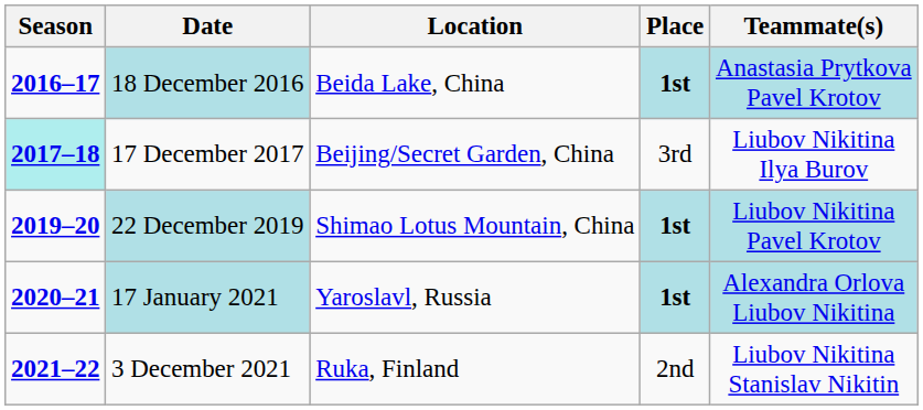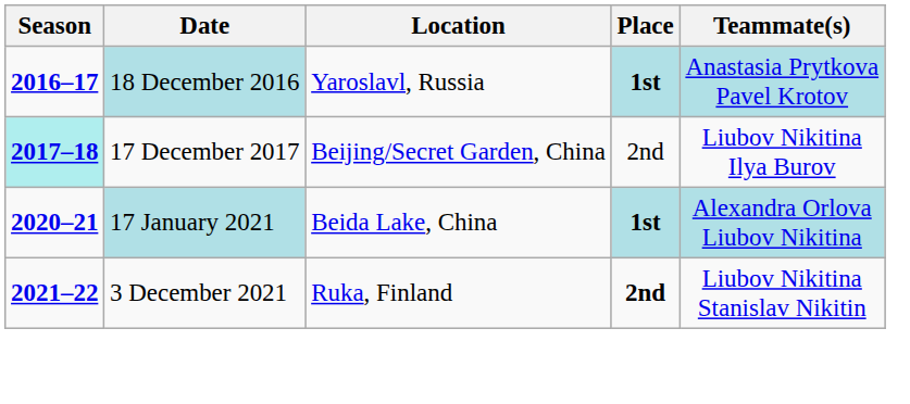18 December 2016 | Location: Beida Lake, China -> Yaroslavl, Russia
17 December 2017 | Place: 3rd -> 2nd
- row: 2019–20 | 22 December 2019 | Shimao Lotus Mountain, China | 1st | Liubov Nikitina Pavel Krotov
17 January 2021 | Location: Yaroslavl, Russia -> Beida Lake, China
3 December 2021 | Place: normal -> bold
